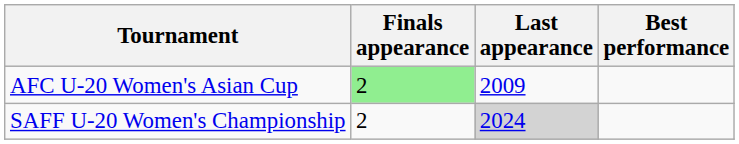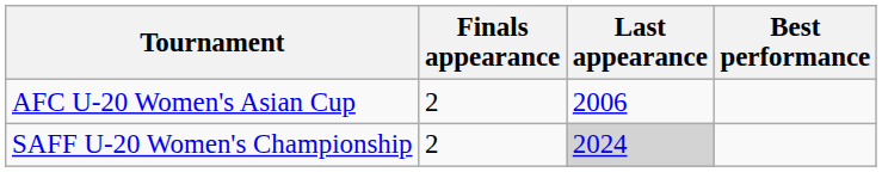AFC U-20 Women's Asian Cup | Finals appearance: lightgreen background -> no background
AFC U-20 Women's Asian Cup | Last appearance: 2009 -> 2006
